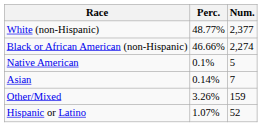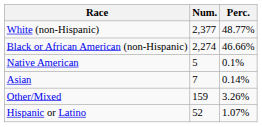columns swapped: Num. <-> Perc.
